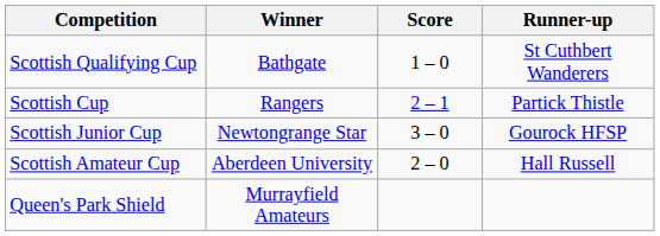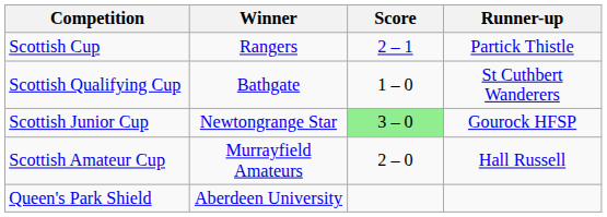rows swapped: Scottish Cup <-> Scottish Qualifying Cup
Scottish Junior Cup | Score: no background -> lightgreen background
Scottish Amateur Cup | Winner: Aberdeen University -> Murrayfield Amateurs
Queen's Park Shield | Winner: Murrayfield Amateurs -> Aberdeen University
